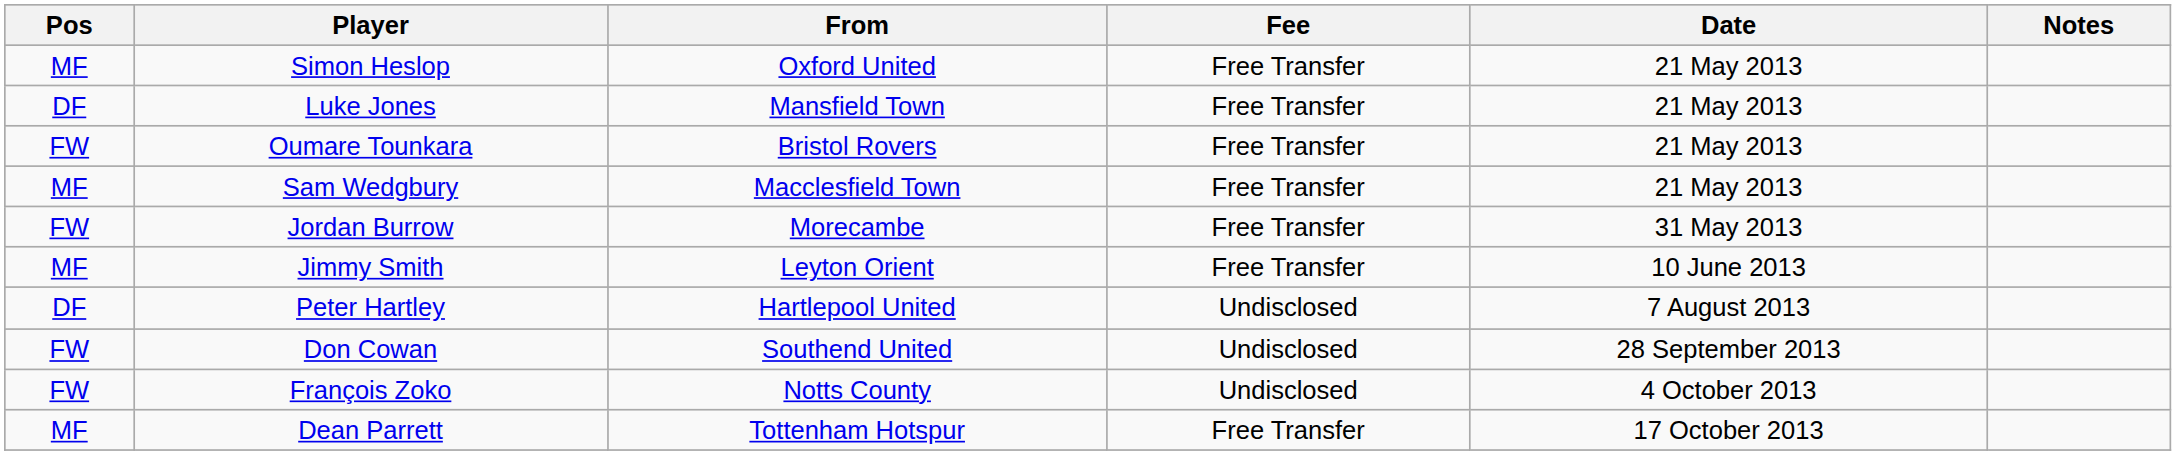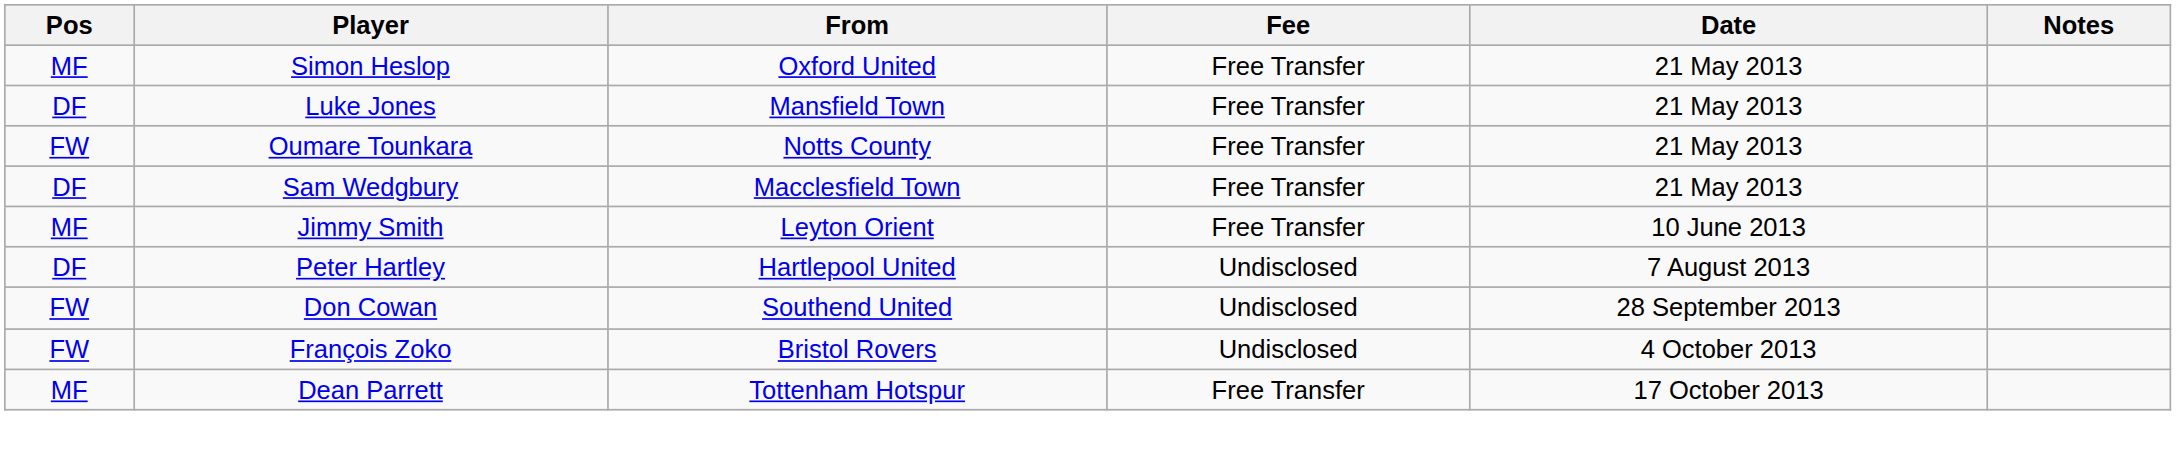Oumare Tounkara | From: Bristol Rovers -> Notts County
Sam Wedgbury | Pos: MF -> DF
- row: FW | Jordan Burrow | Morecambe | Free Transfer | 31 May 2013
François Zoko | From: Notts County -> Bristol Rovers
